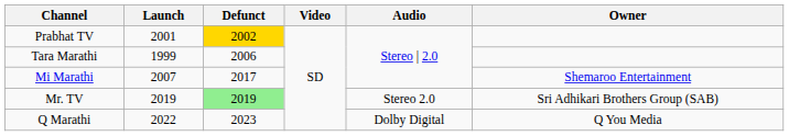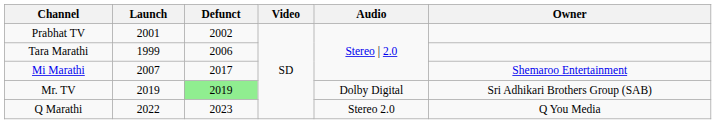Prabhat TV | Defunct: gold background -> no background
Mr. TV | Audio: Stereo 2.0 -> Dolby Digital
Q Marathi | Audio: Dolby Digital -> Stereo 2.0
